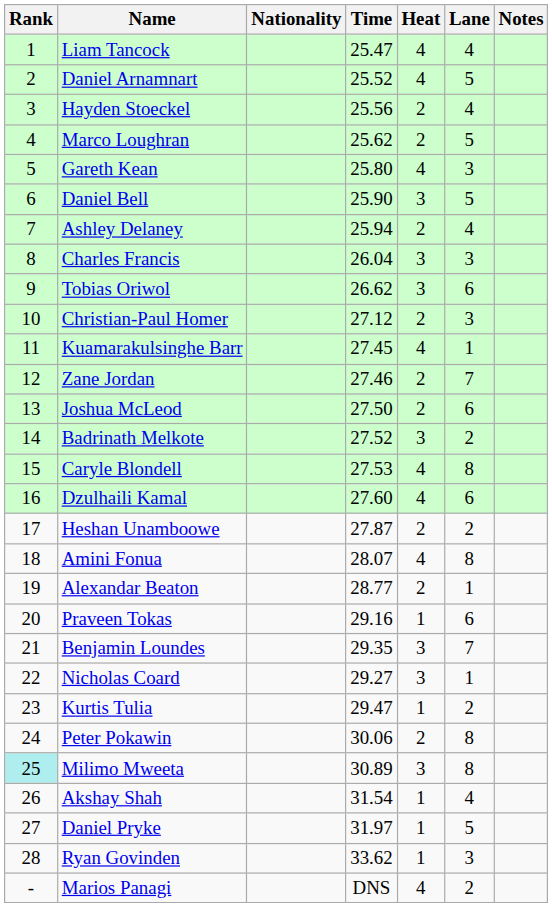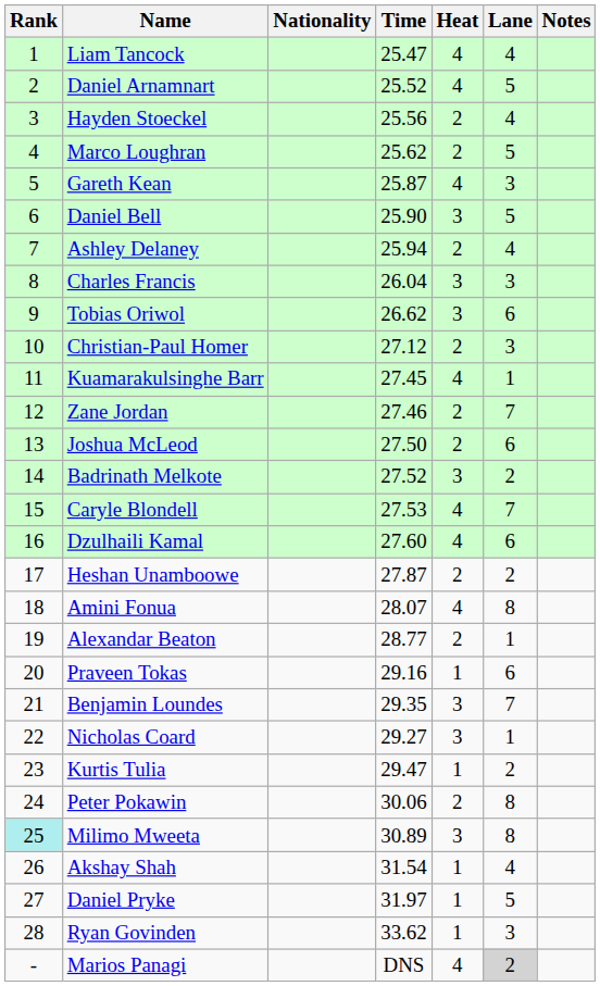Gareth Kean | Time: 25.80 -> 25.87
Caryle Blondell | Lane: 8 -> 7
Marios Panagi | Lane: no background -> lightgrey background
